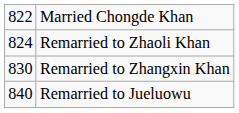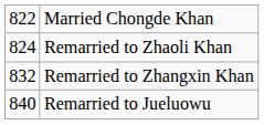Remarried to Zhangxin Khan | column 1: 830 -> 832
